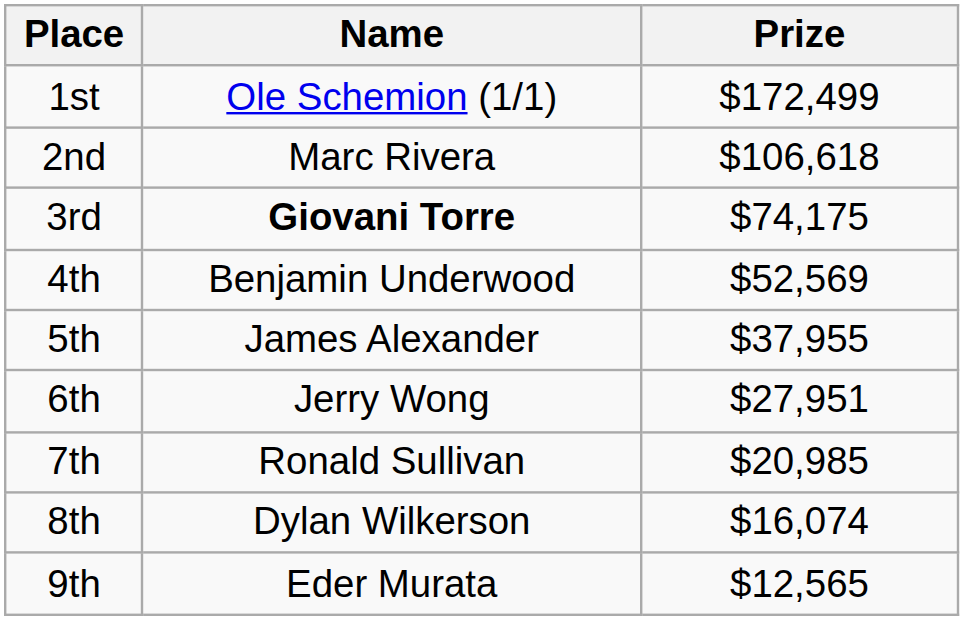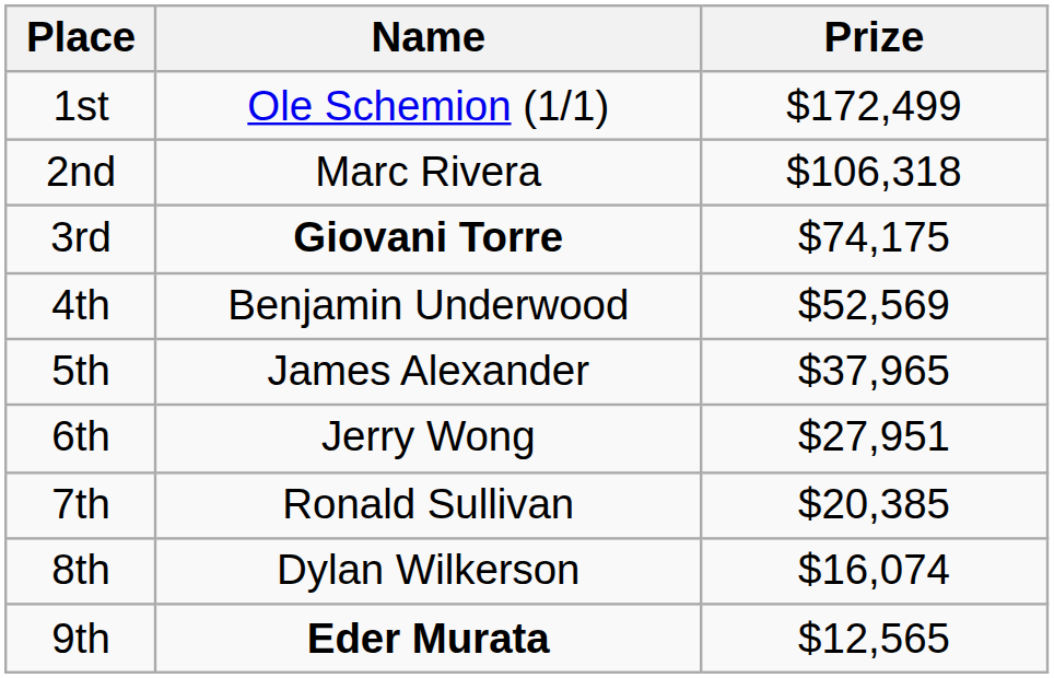2nd | Prize: $106,618 -> $106,318
5th | Prize: $37,955 -> $37,965
7th | Prize: $20,985 -> $20,385
9th | Name: normal -> bold
